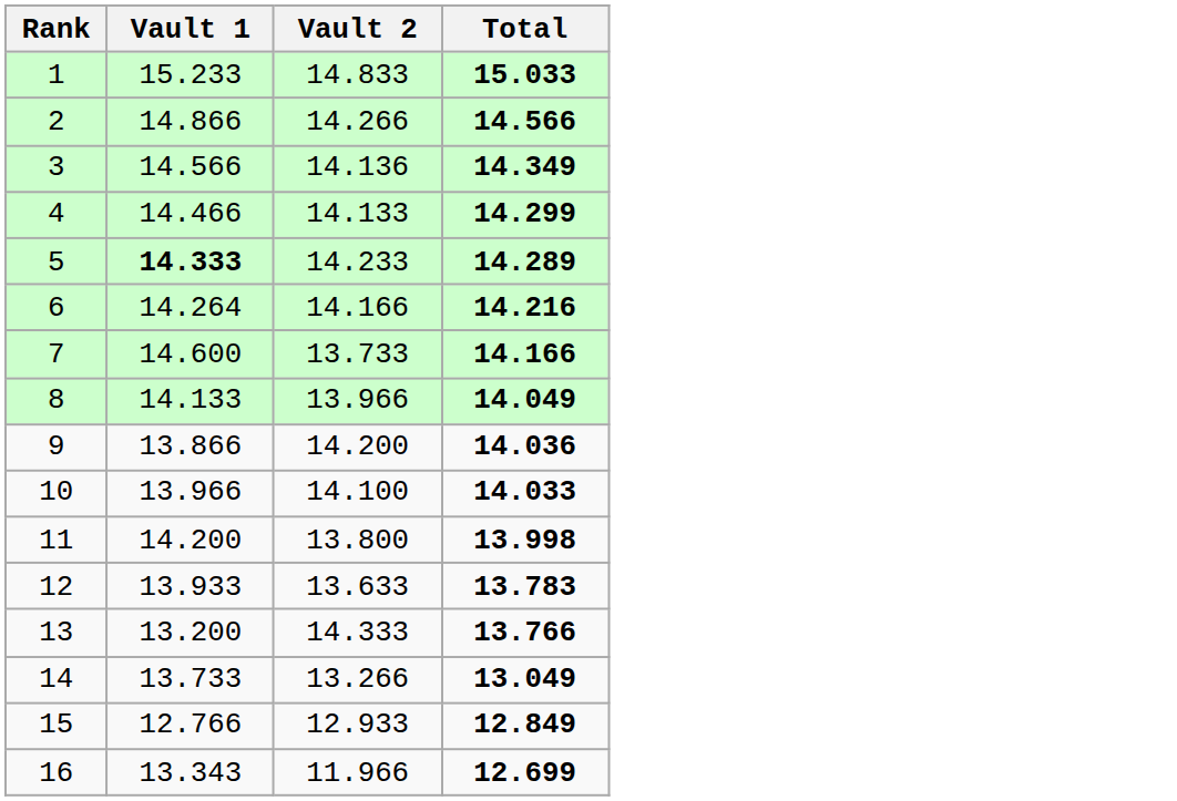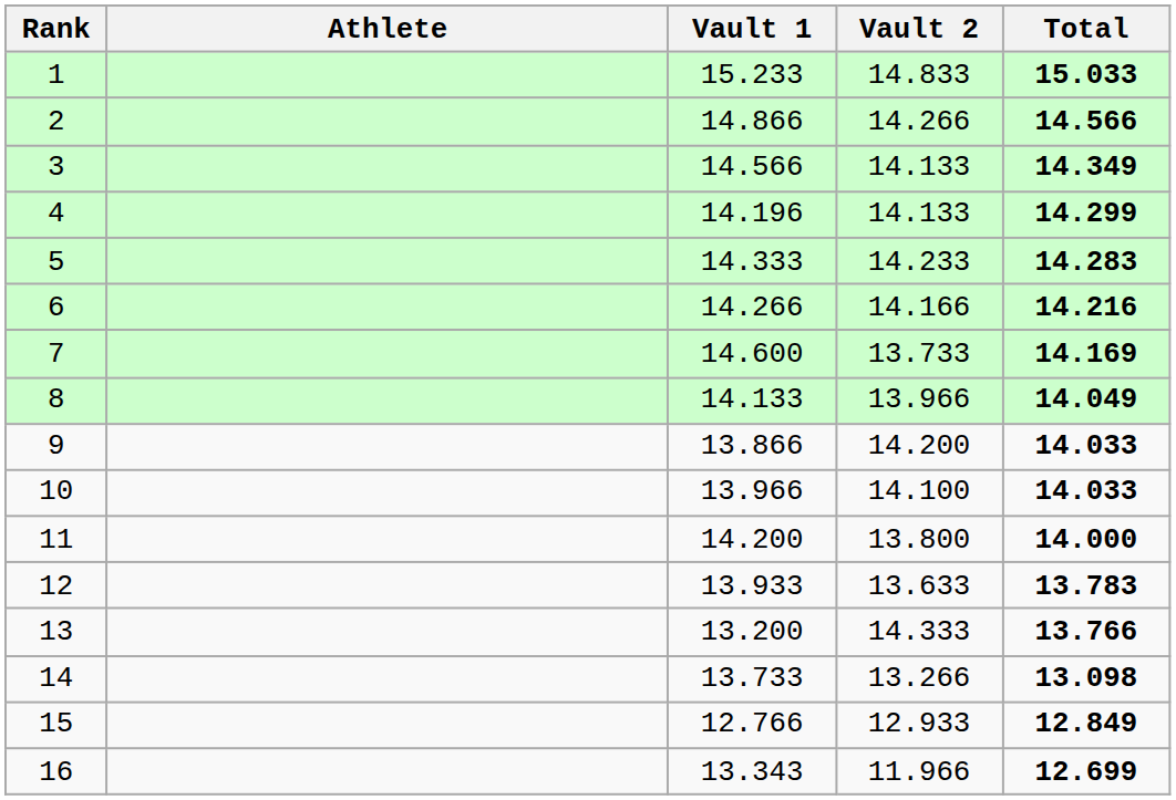+ column: Athlete
3 | Vault 2: 14.136 -> 14.133
4 | Vault 1: 14.466 -> 14.196
5 | Vault 1: bold -> normal
5 | Total: 14.289 -> 14.283
6 | Vault 1: 14.264 -> 14.266
7 | Total: 14.166 -> 14.169
9 | Total: 14.036 -> 14.033
11 | Total: 13.998 -> 14.000
14 | Total: 13.049 -> 13.098
